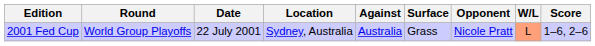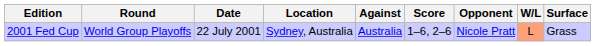columns swapped: Surface <-> Score
